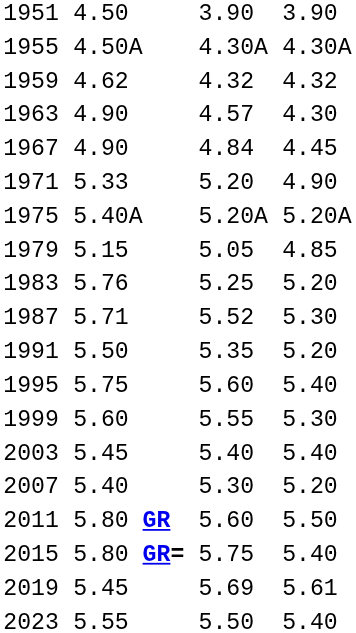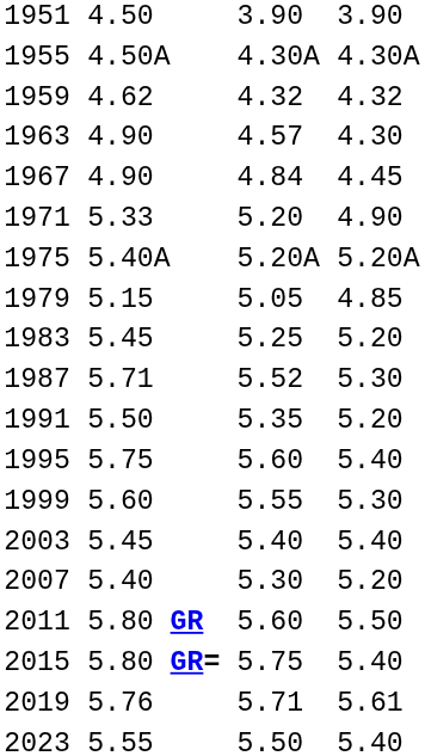1983 | column 3: 5.76 -> 5.45
2019 | column 3: 5.45 -> 5.76
2019 | column 5: 5.69 -> 5.71
